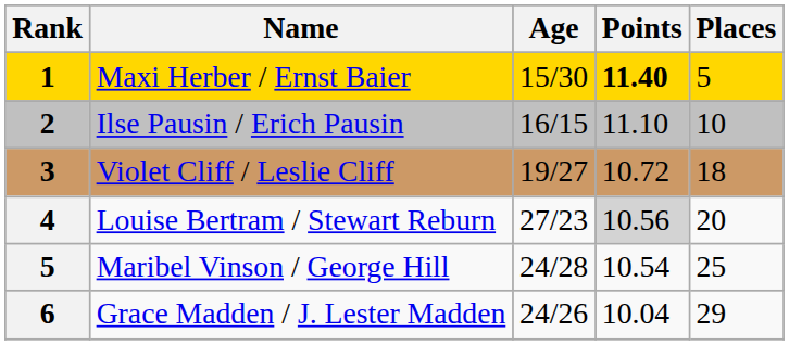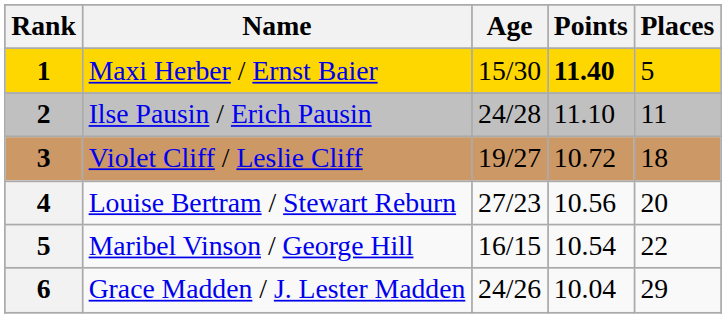Ilse Pausin / Erich Pausin | Age: 16/15 -> 24/28
Ilse Pausin / Erich Pausin | Places: 10 -> 11
Louise Bertram / Stewart Reburn | Points: lightgrey background -> no background
Maribel Vinson / George Hill | Age: 24/28 -> 16/15
Maribel Vinson / George Hill | Places: 25 -> 22
